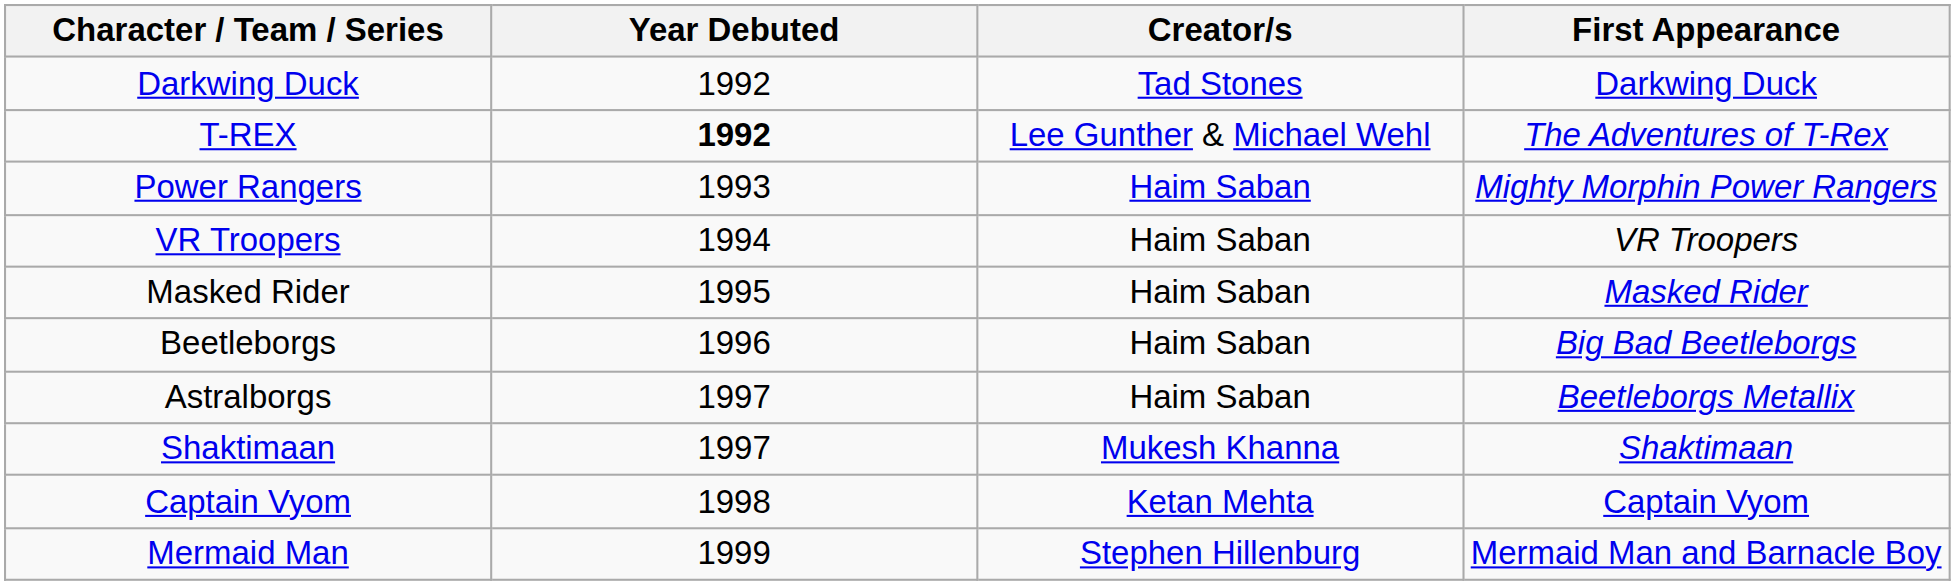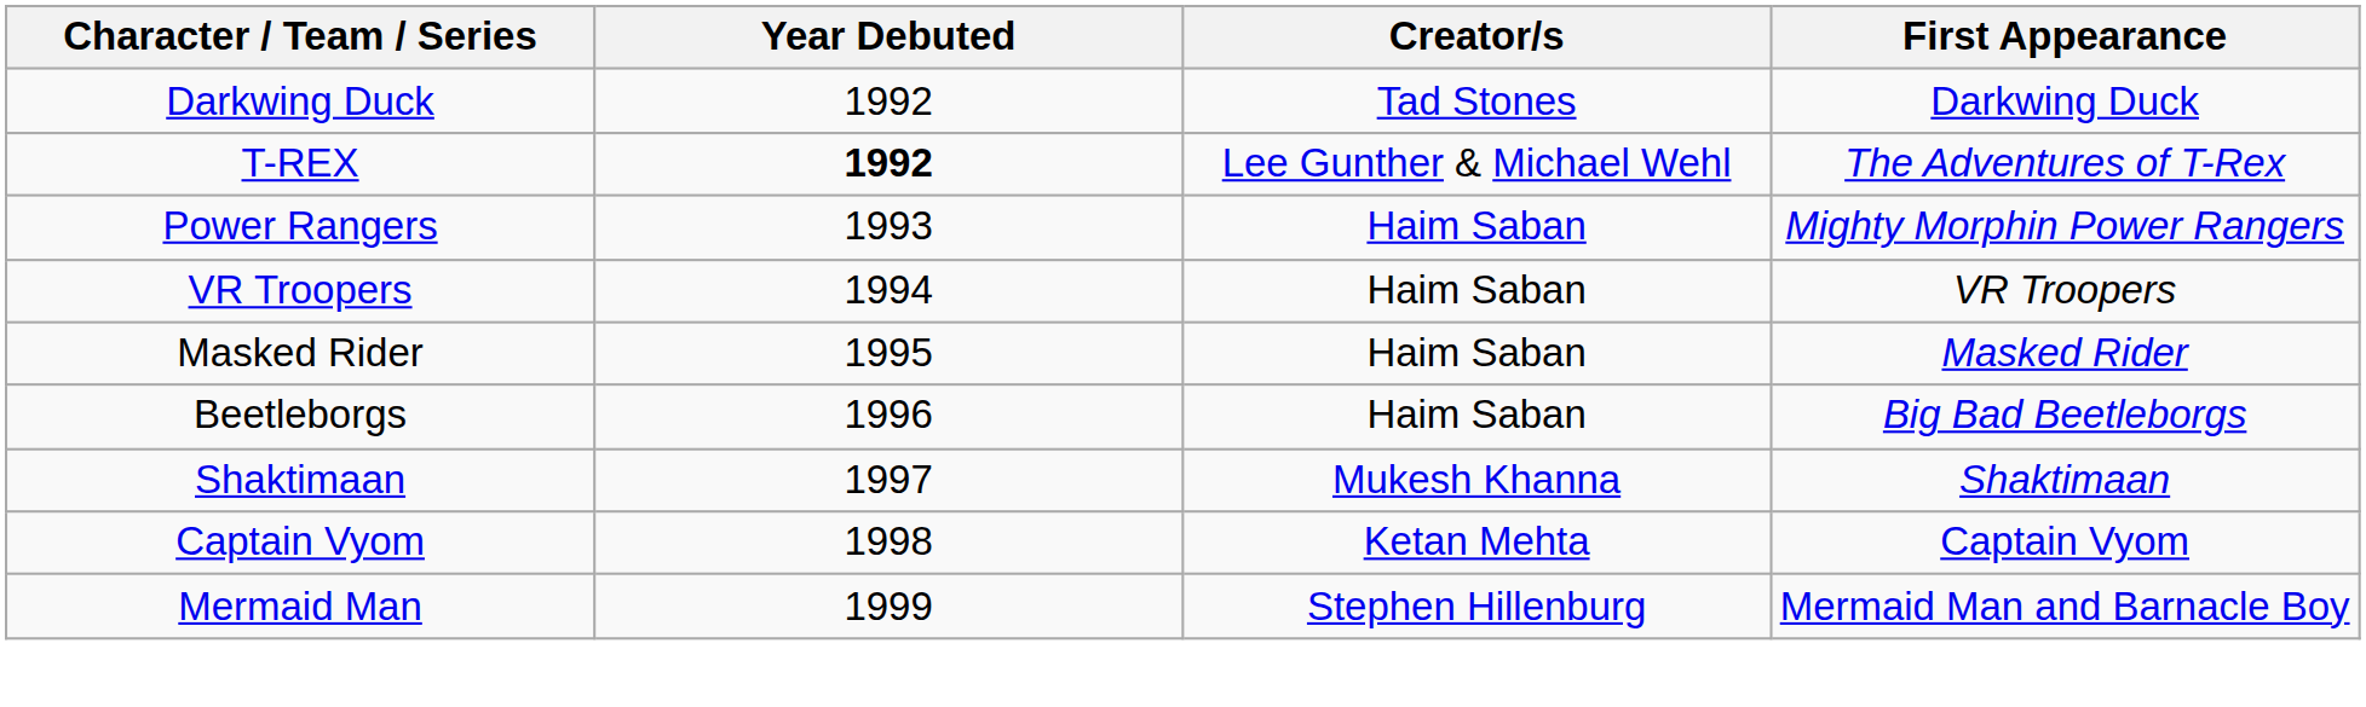- row: Astralborgs | 1997 | Haim Saban | Beetleborgs Metallix
